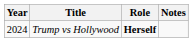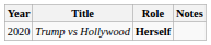Trump vs Hollywood | Year: 2024 -> 2020
